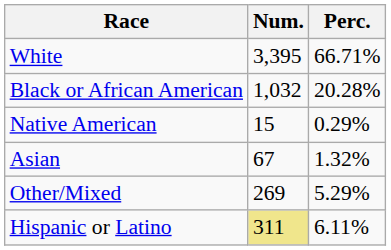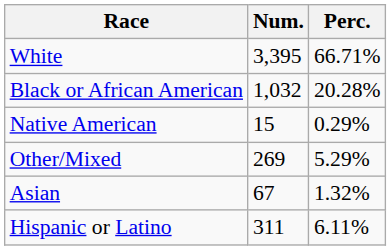rows swapped: Asian <-> Other/Mixed
Hispanic or Latino | Num.: khaki background -> no background
